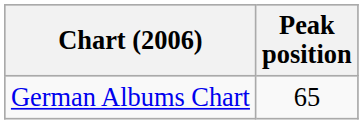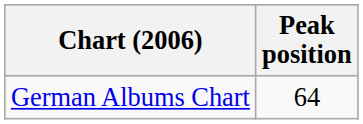German Albums Chart | Peak position: 65 -> 64
